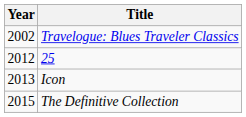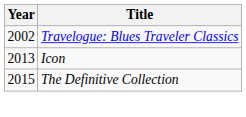- row: 2012 | 25
